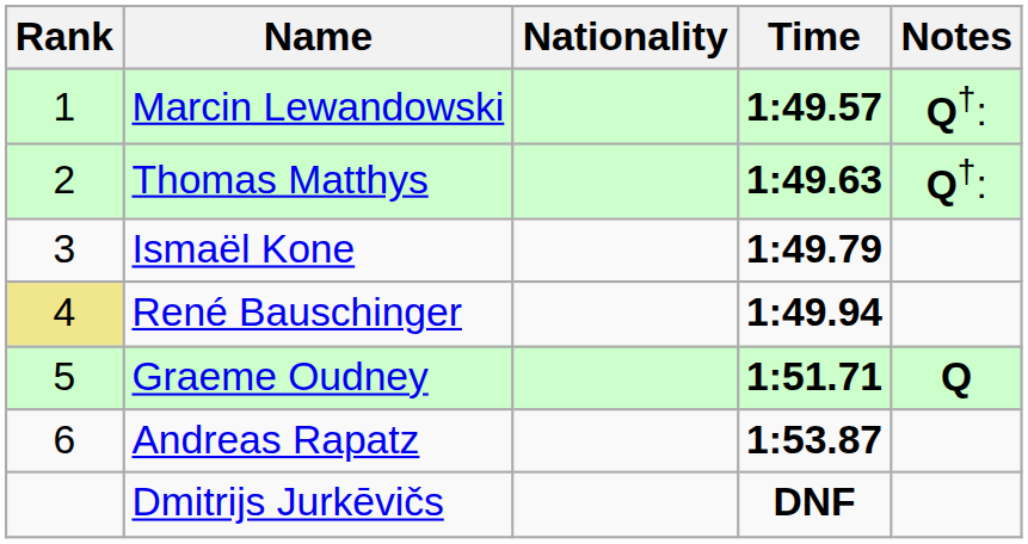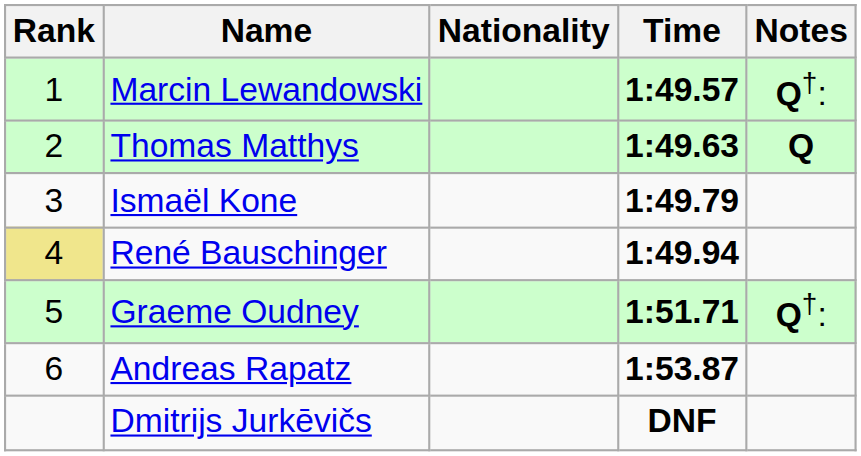Thomas Matthys | Notes: Q†: -> Q
Graeme Oudney | Notes: Q -> Q†:
